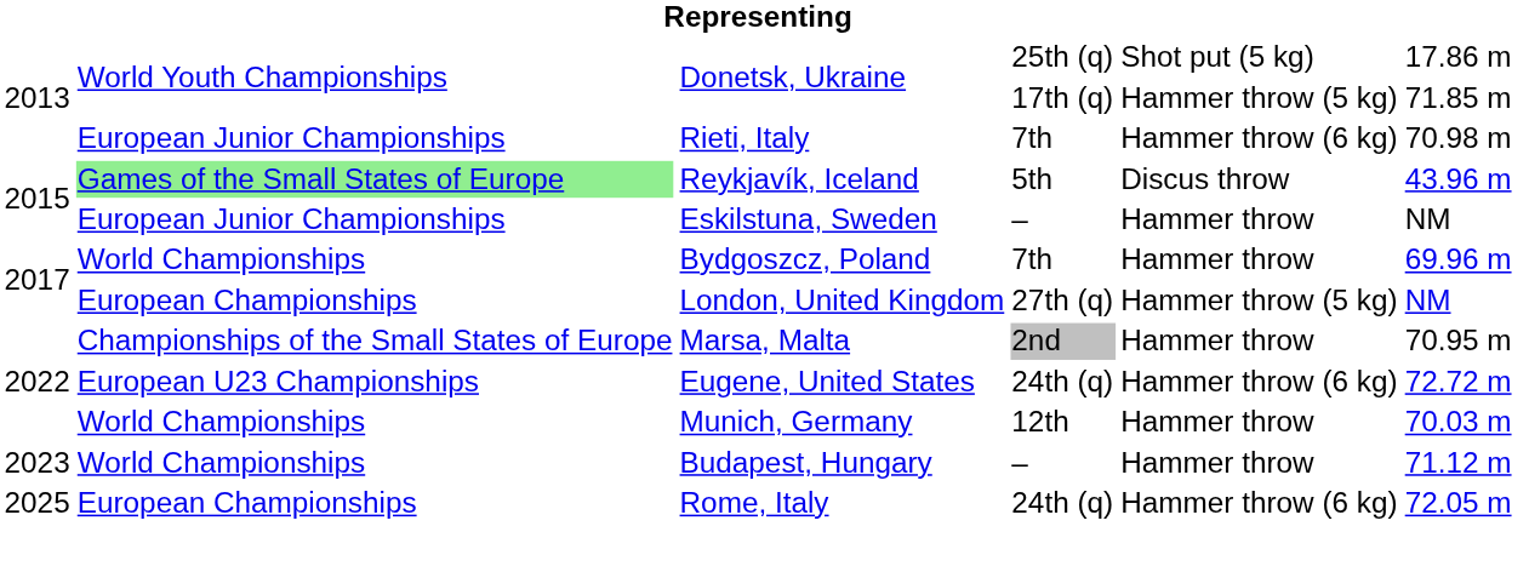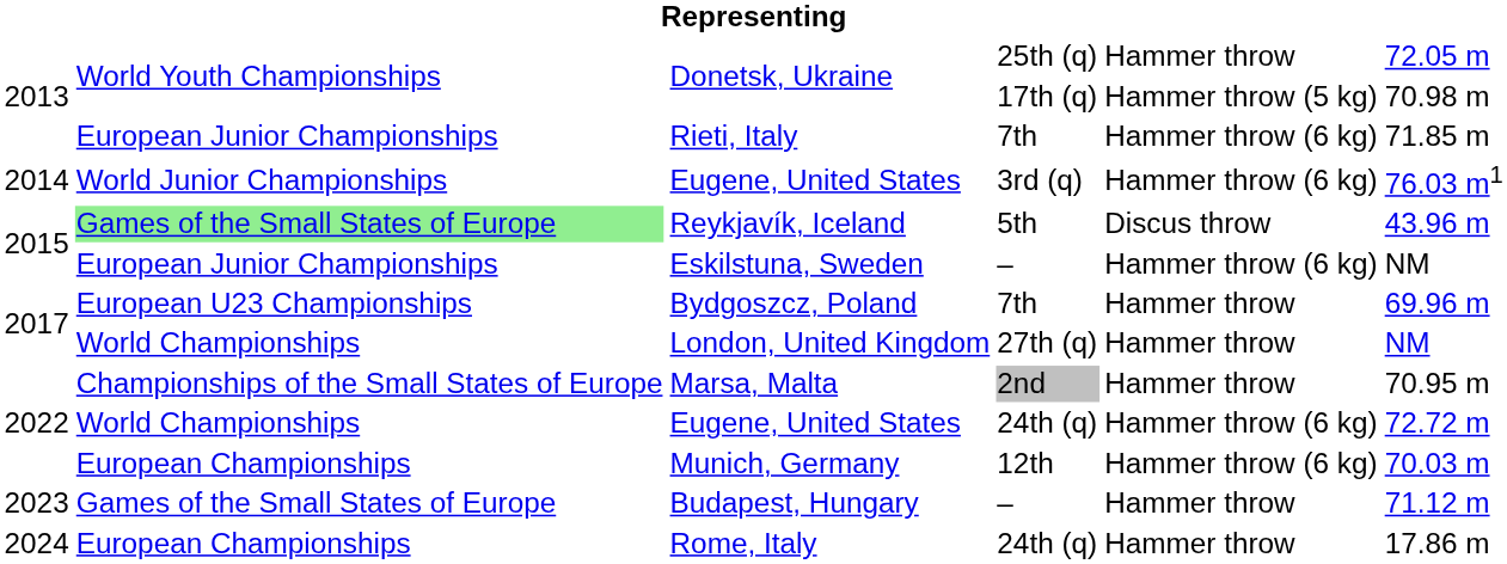Donetsk, Ukraine / 25th (q) | column 5: Shot put (5 kg) -> Hammer throw
Donetsk, Ukraine / 25th (q) | column 6: 17.86 m -> 72.05 m
Donetsk, Ukraine / 17th (q) | column 6: 71.85 m -> 70.98 m
Rieti, Italy | column 6: 70.98 m -> 71.85 m
+ row: 2014 | World Junior Championships | Eugene, United States | 3rd (q) | Hammer throw (6 kg) | 76.03 m1
Eskilstuna, Sweden | column 5: Hammer throw -> Hammer throw (6 kg)
Bydgoszcz, Poland | column 2: World Championships -> European U23 Championships
London, United Kingdom | column 2: European Championships -> World Championships
London, United Kingdom | column 5: Hammer throw (5 kg) -> Hammer throw
Eugene, United States / 24th (q) | column 2: European U23 Championships -> World Championships
Munich, Germany | column 2: World Championships -> European Championships
Munich, Germany | column 5: Hammer throw -> Hammer throw (6 kg)
Budapest, Hungary | column 2: World Championships -> Games of the Small States of Europe
Rome, Italy | column 1: 2025 -> 2024
Rome, Italy | column 5: Hammer throw (6 kg) -> Hammer throw
Rome, Italy | column 6: 72.05 m -> 17.86 m
